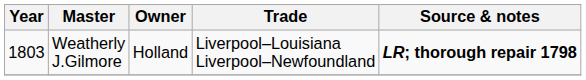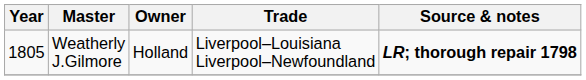Weatherly J.Gilmore | Year: 1803 -> 1805
